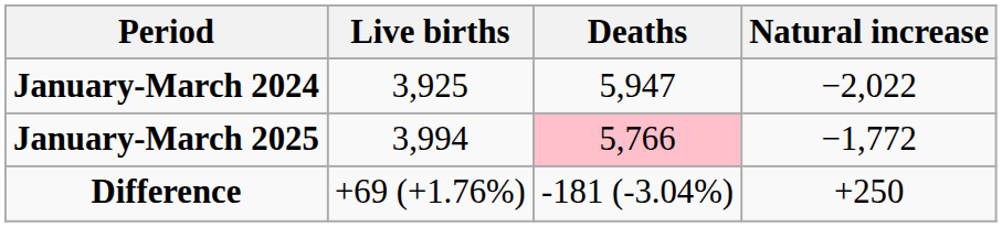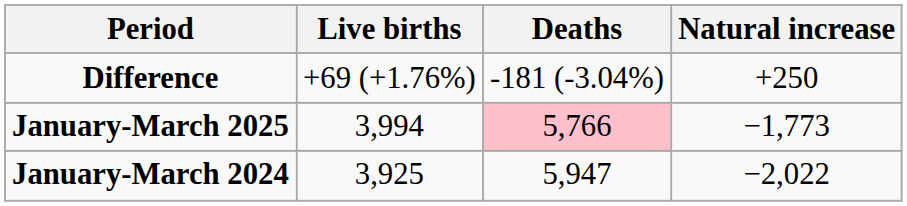rows swapped: January-March 2024 <-> Difference
January-March 2025 | Natural increase: −1,772 -> −1,773
